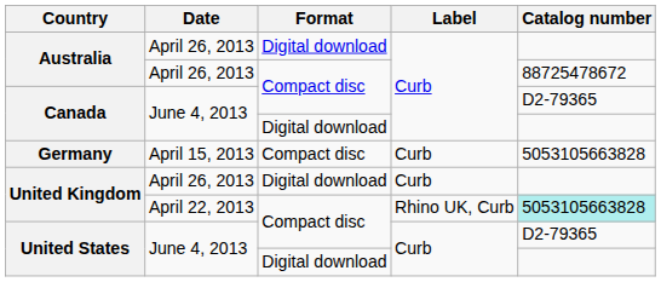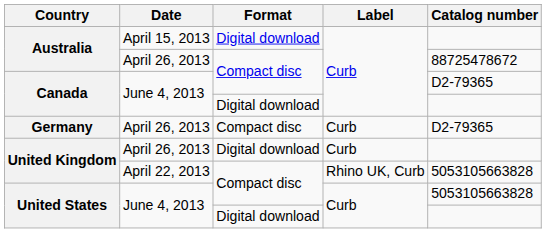Australia / Digital download | Date: April 26, 2013 -> April 15, 2013
Germany | Date: April 15, 2013 -> April 26, 2013
Germany | Catalog number: 5053105663828 -> D2-79365
United Kingdom / Compact disc | Catalog number: paleturquoise background -> no background
United States / Compact disc | Catalog number: D2-79365 -> 5053105663828
